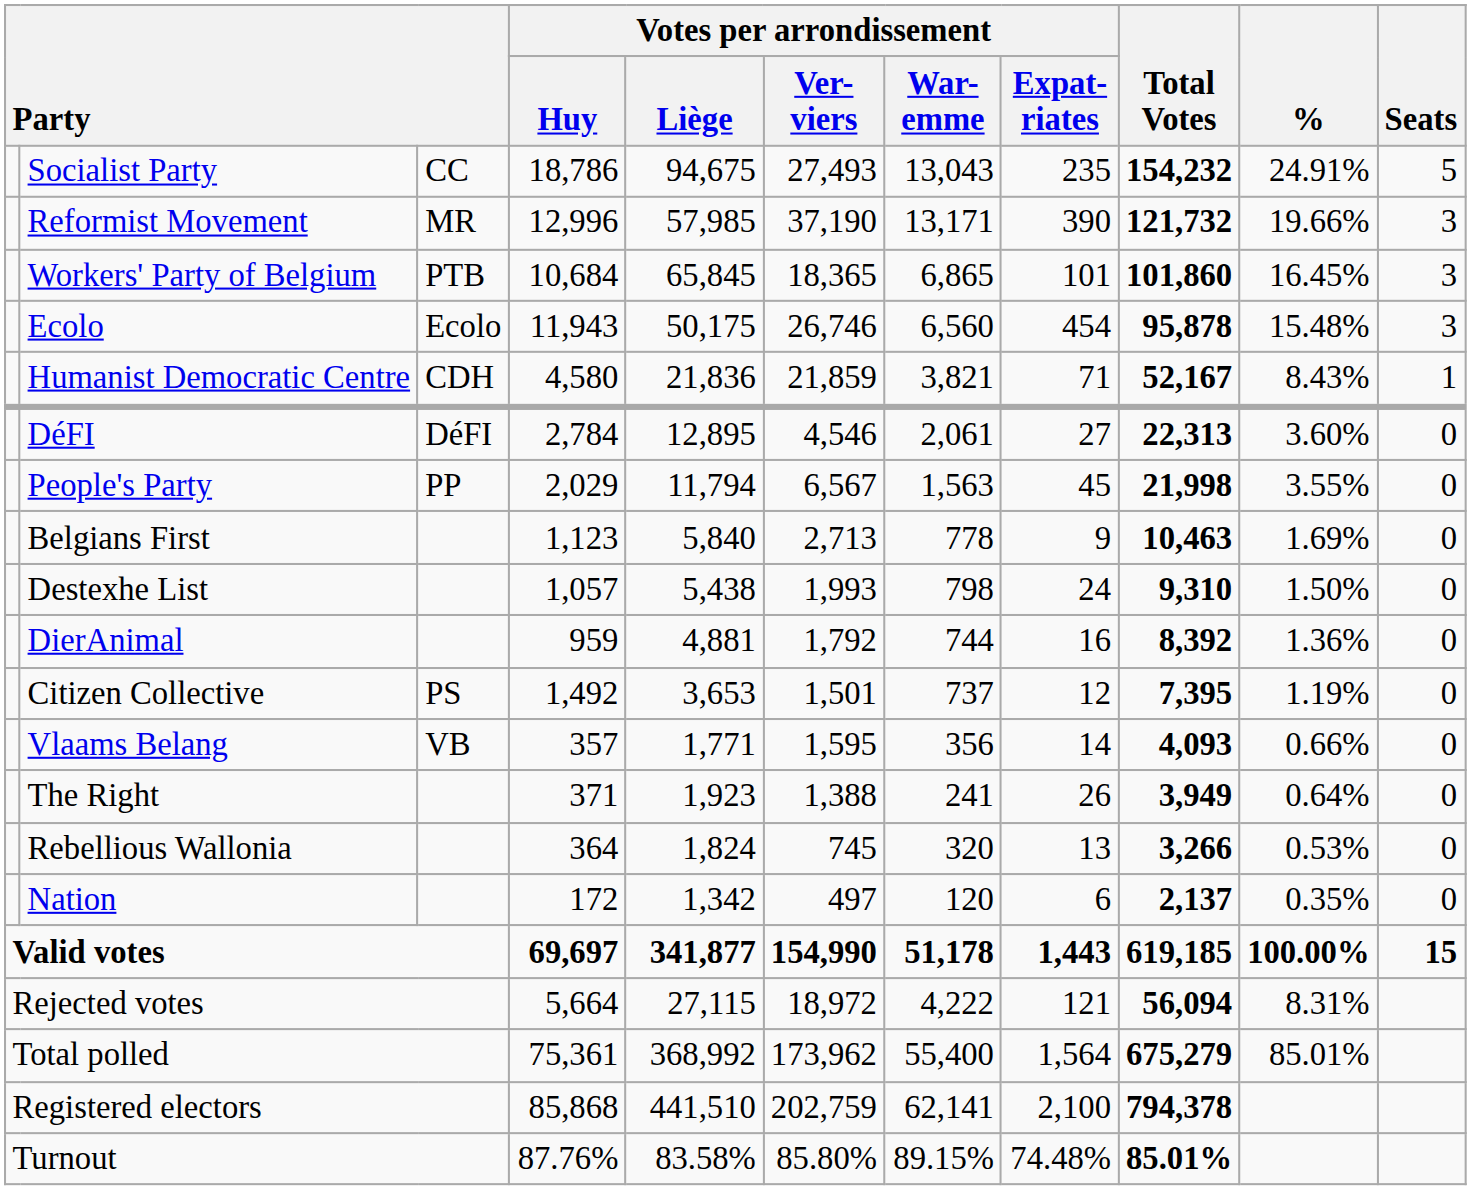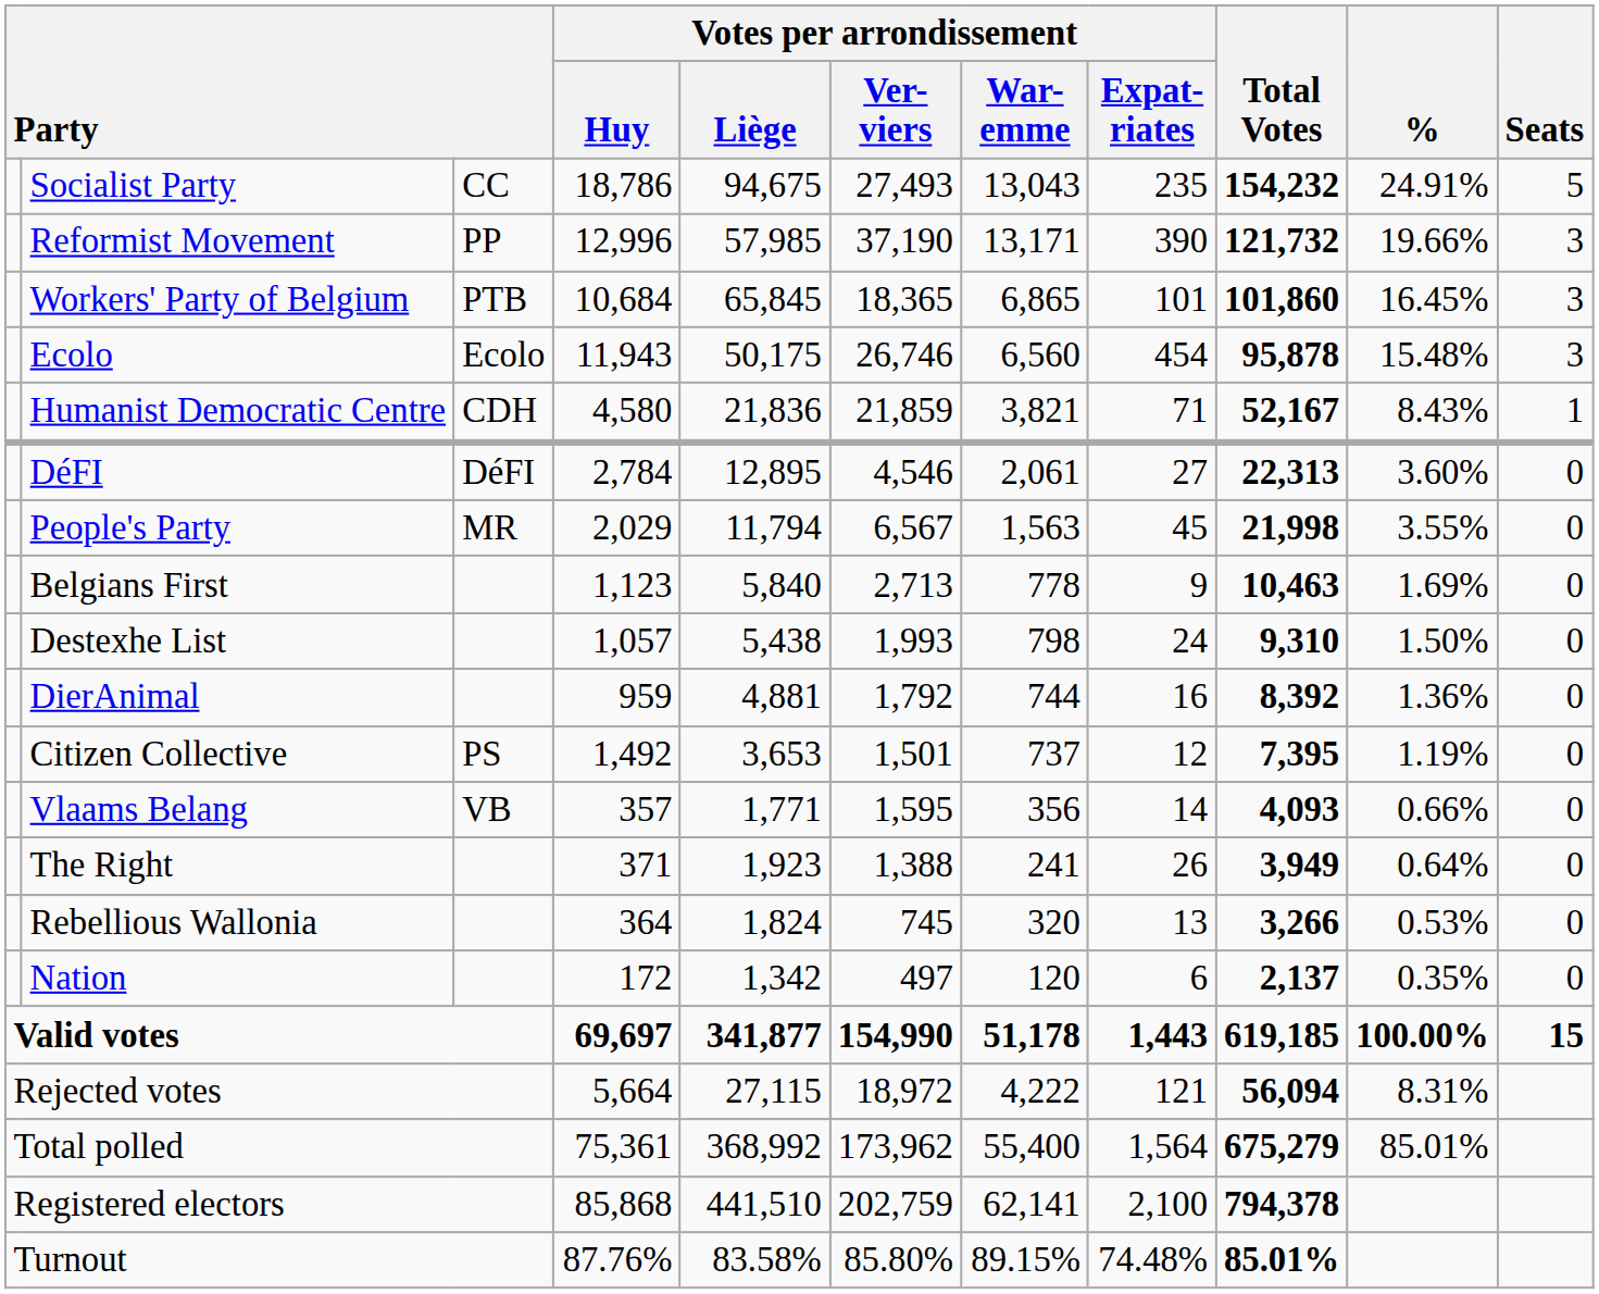Reformist Movement | column 3: MR -> PP
People's Party | column 3: PP -> MR
